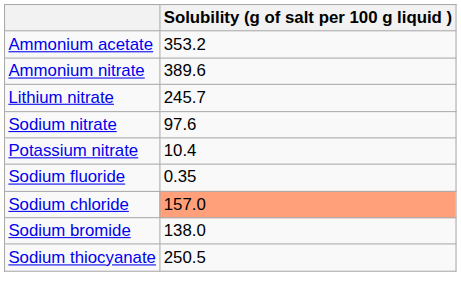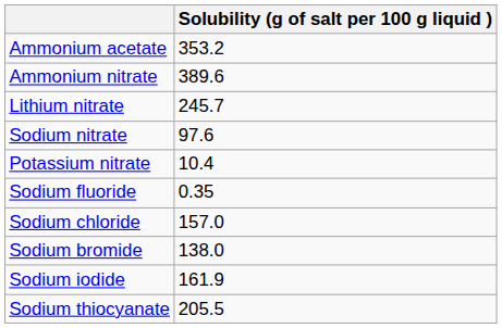Sodium chloride | Solubility (g of salt per 100 g liquid ): lightsalmon background -> no background
+ row: Sodium iodide | 161.9
Sodium thiocyanate | Solubility (g of salt per 100 g liquid ): 250.5 -> 205.5
